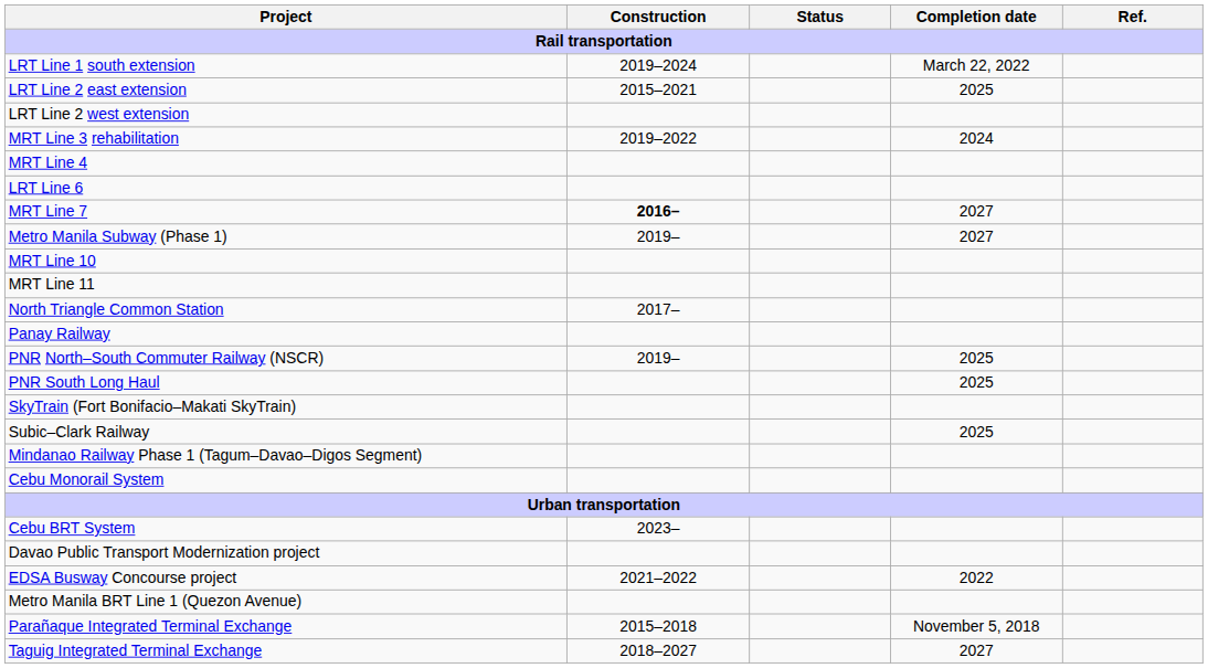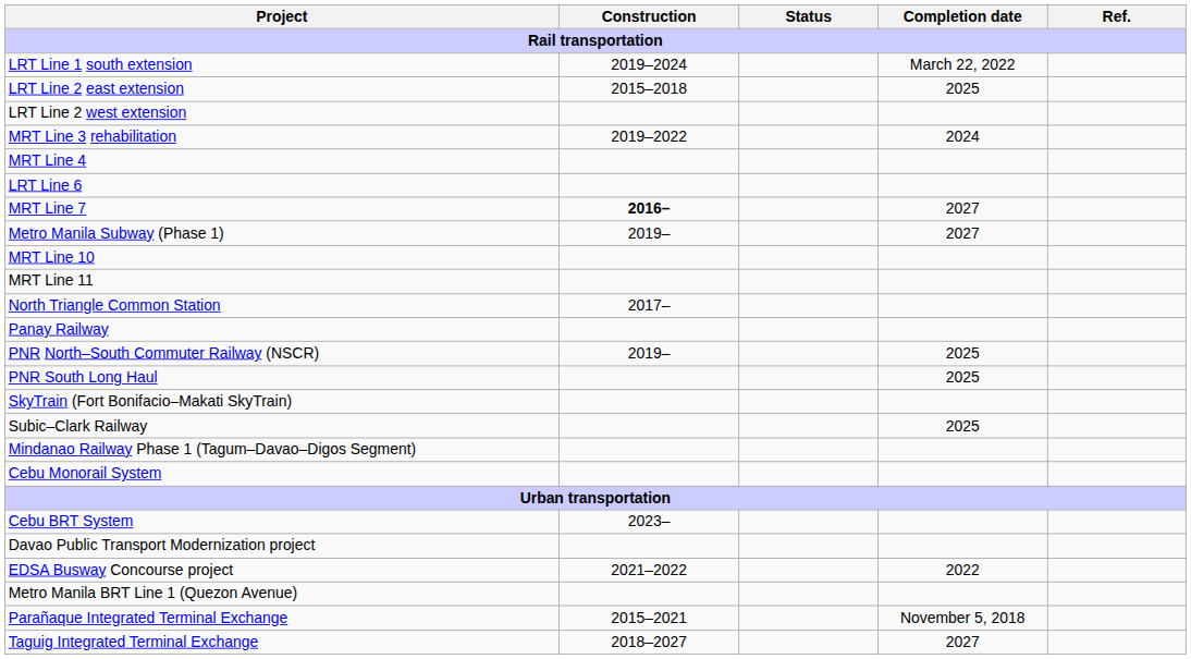LRT Line 2 east extension | Construction: 2015–2021 -> 2015–2018
Parañaque Integrated Terminal Exchange | Construction: 2015–2018 -> 2015–2021
